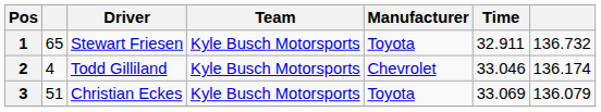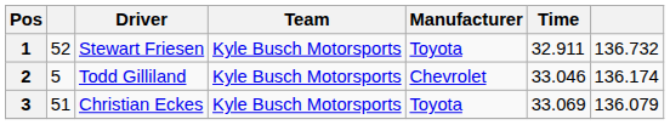1 | column 2: 65 -> 52
2 | column 2: 4 -> 5
